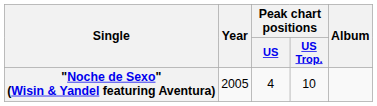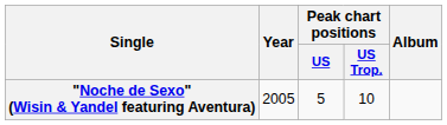"Noche de Sexo" (Wisin & Yandel featuring Aventura) | Peak chart positions / US: 4 -> 5
